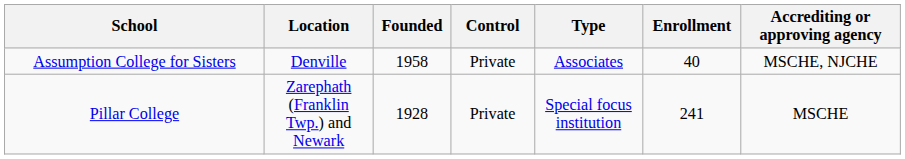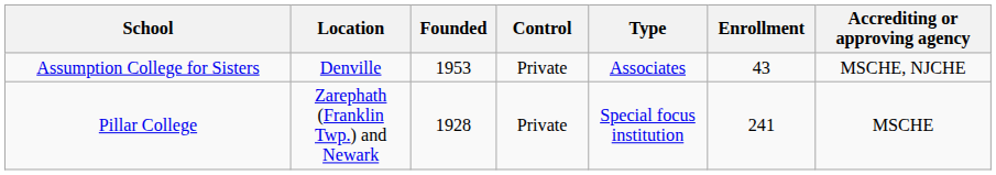Assumption College for Sisters | Founded: 1958 -> 1953
Assumption College for Sisters | Enrollment: 40 -> 43
